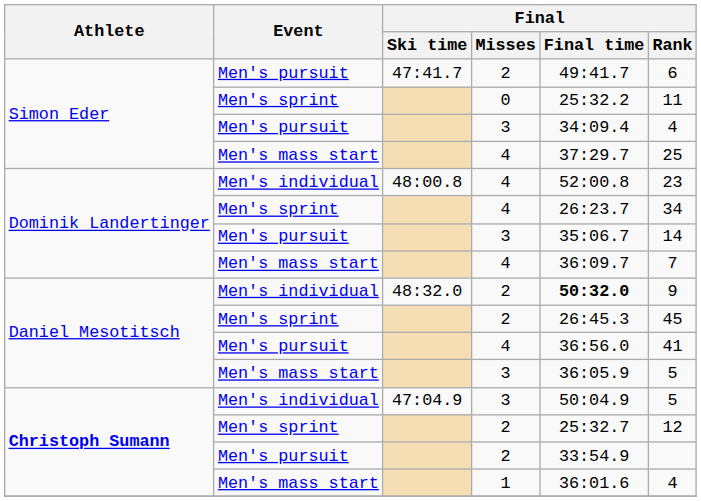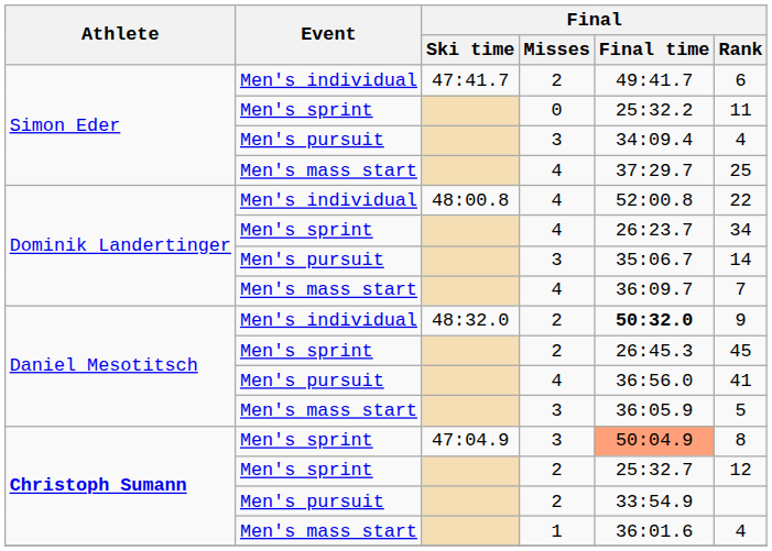47:41.7 | Event: Men's pursuit -> Men's individual
48:00.8 | Final / Rank: 23 -> 22
47:04.9 | Event: Men's individual -> Men's sprint
47:04.9 | Final / Final time: no background -> lightsalmon background
47:04.9 | Final / Rank: 5 -> 8
